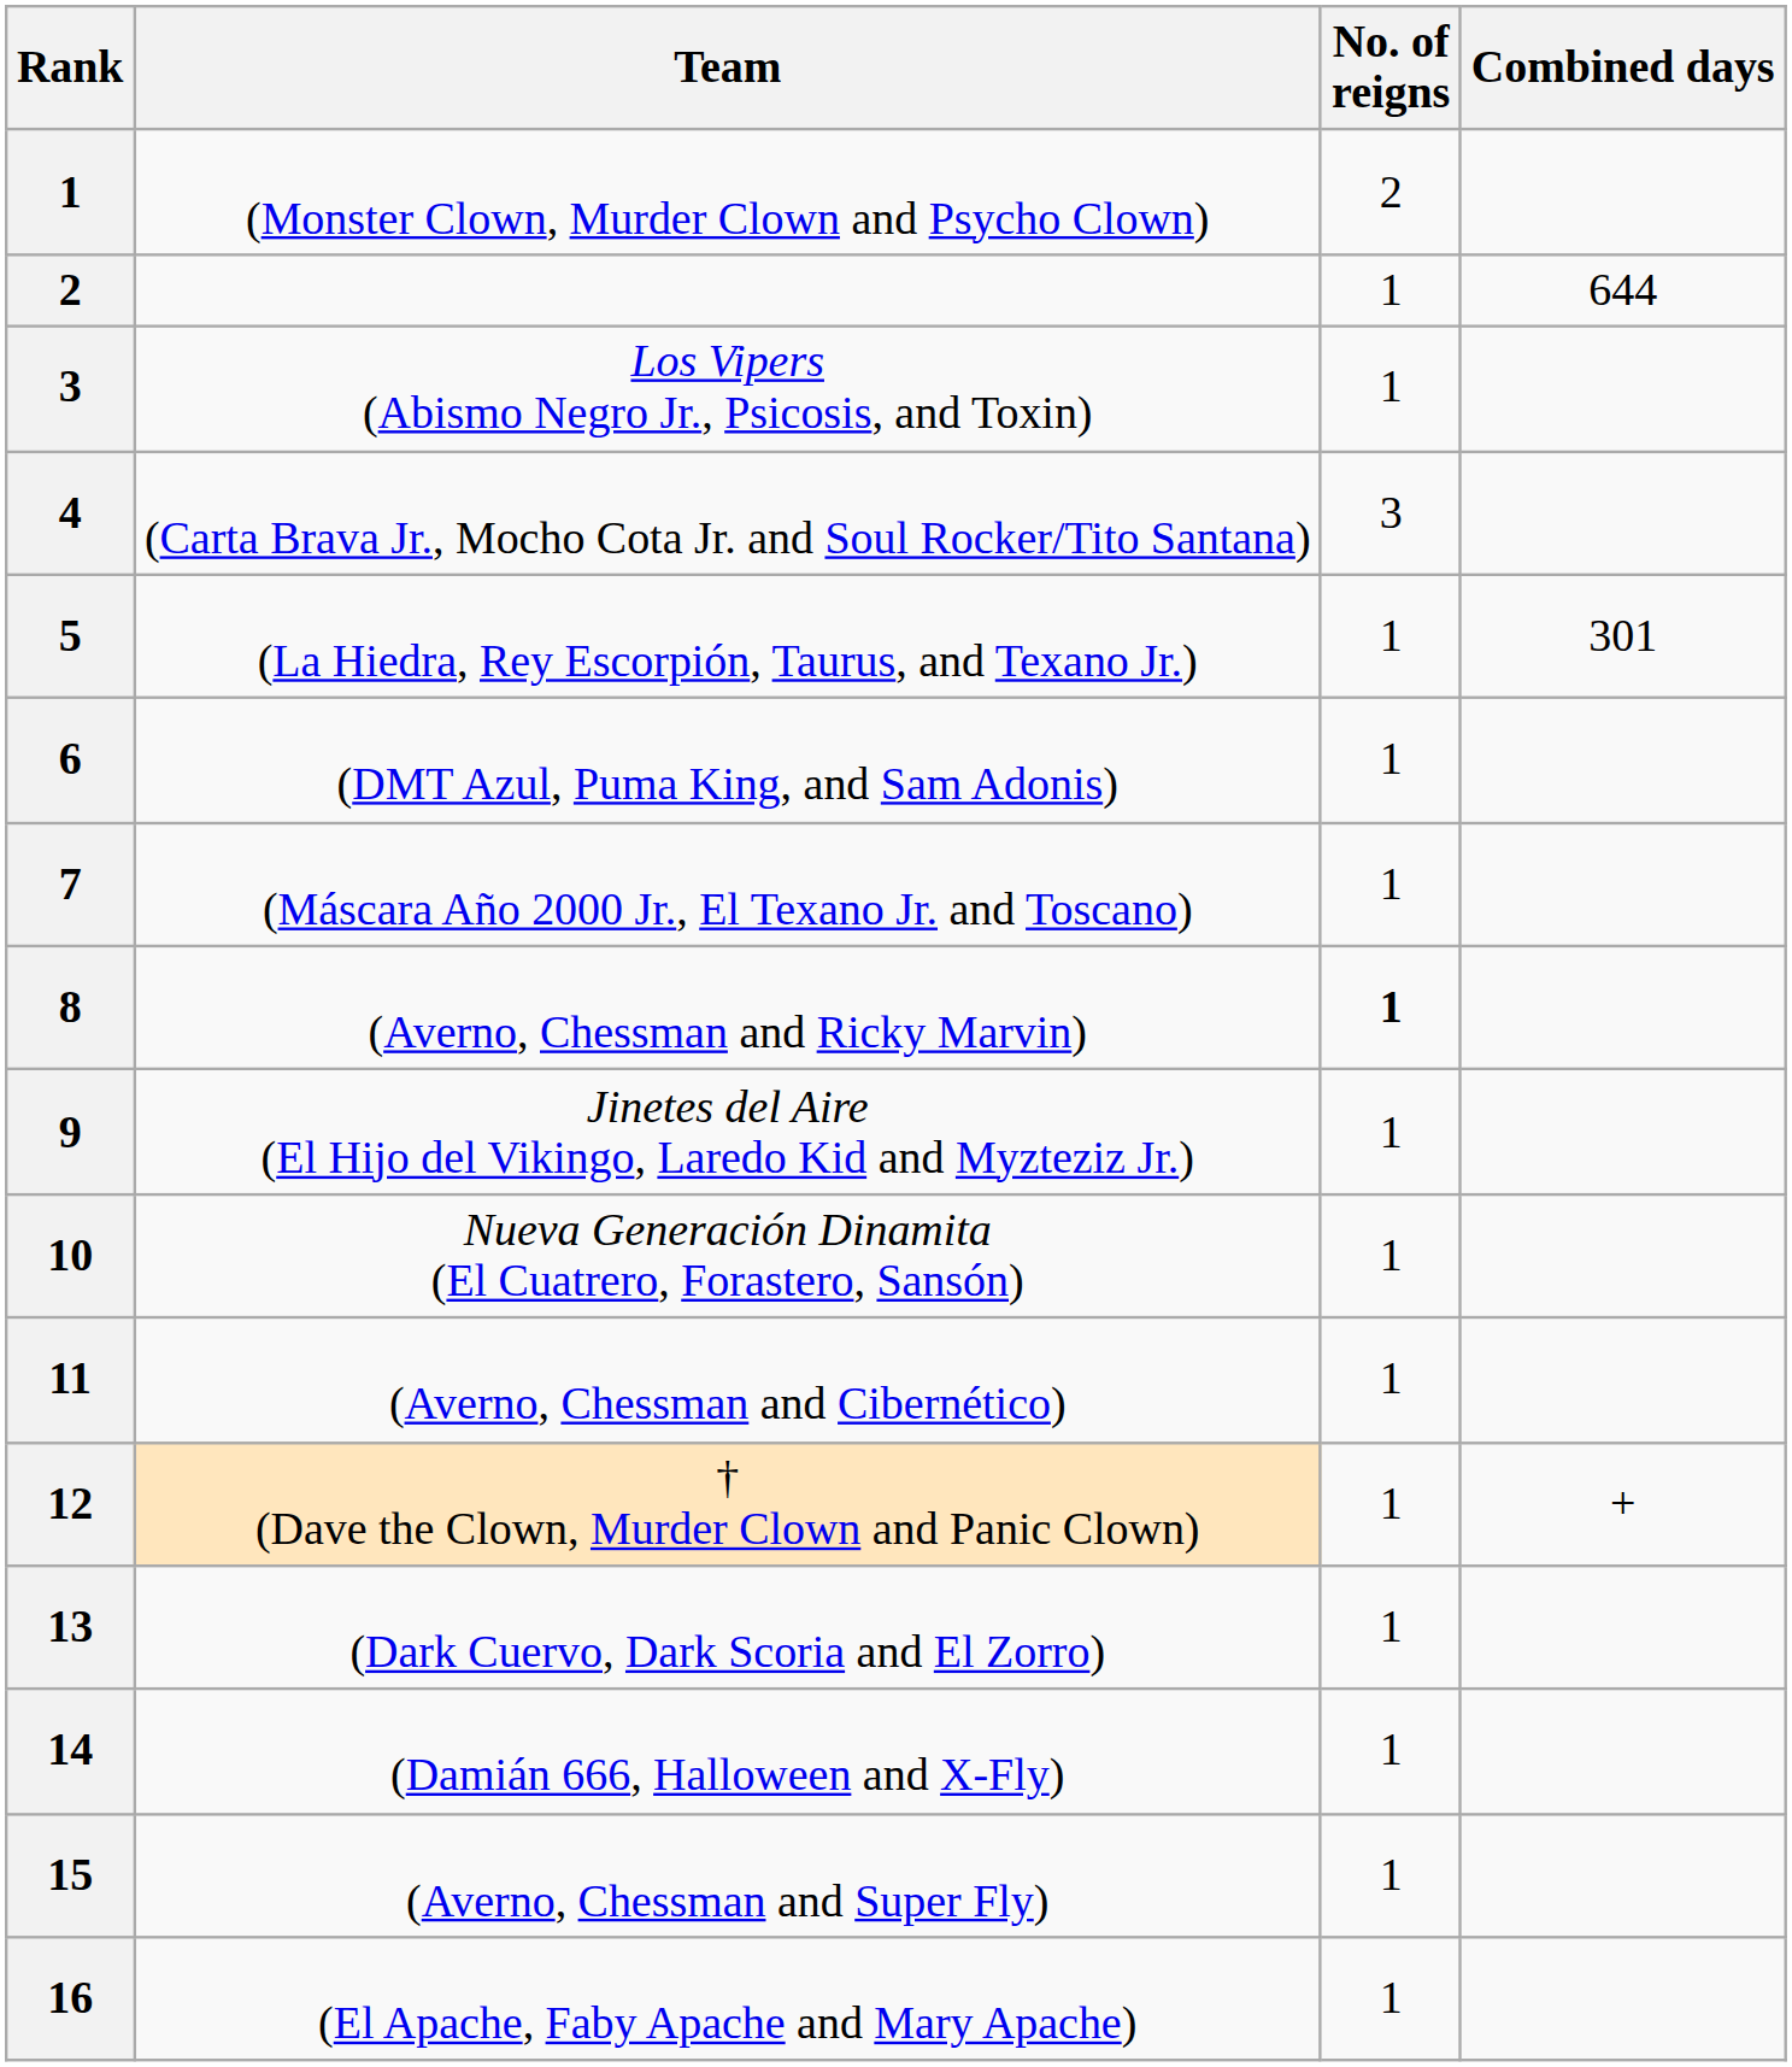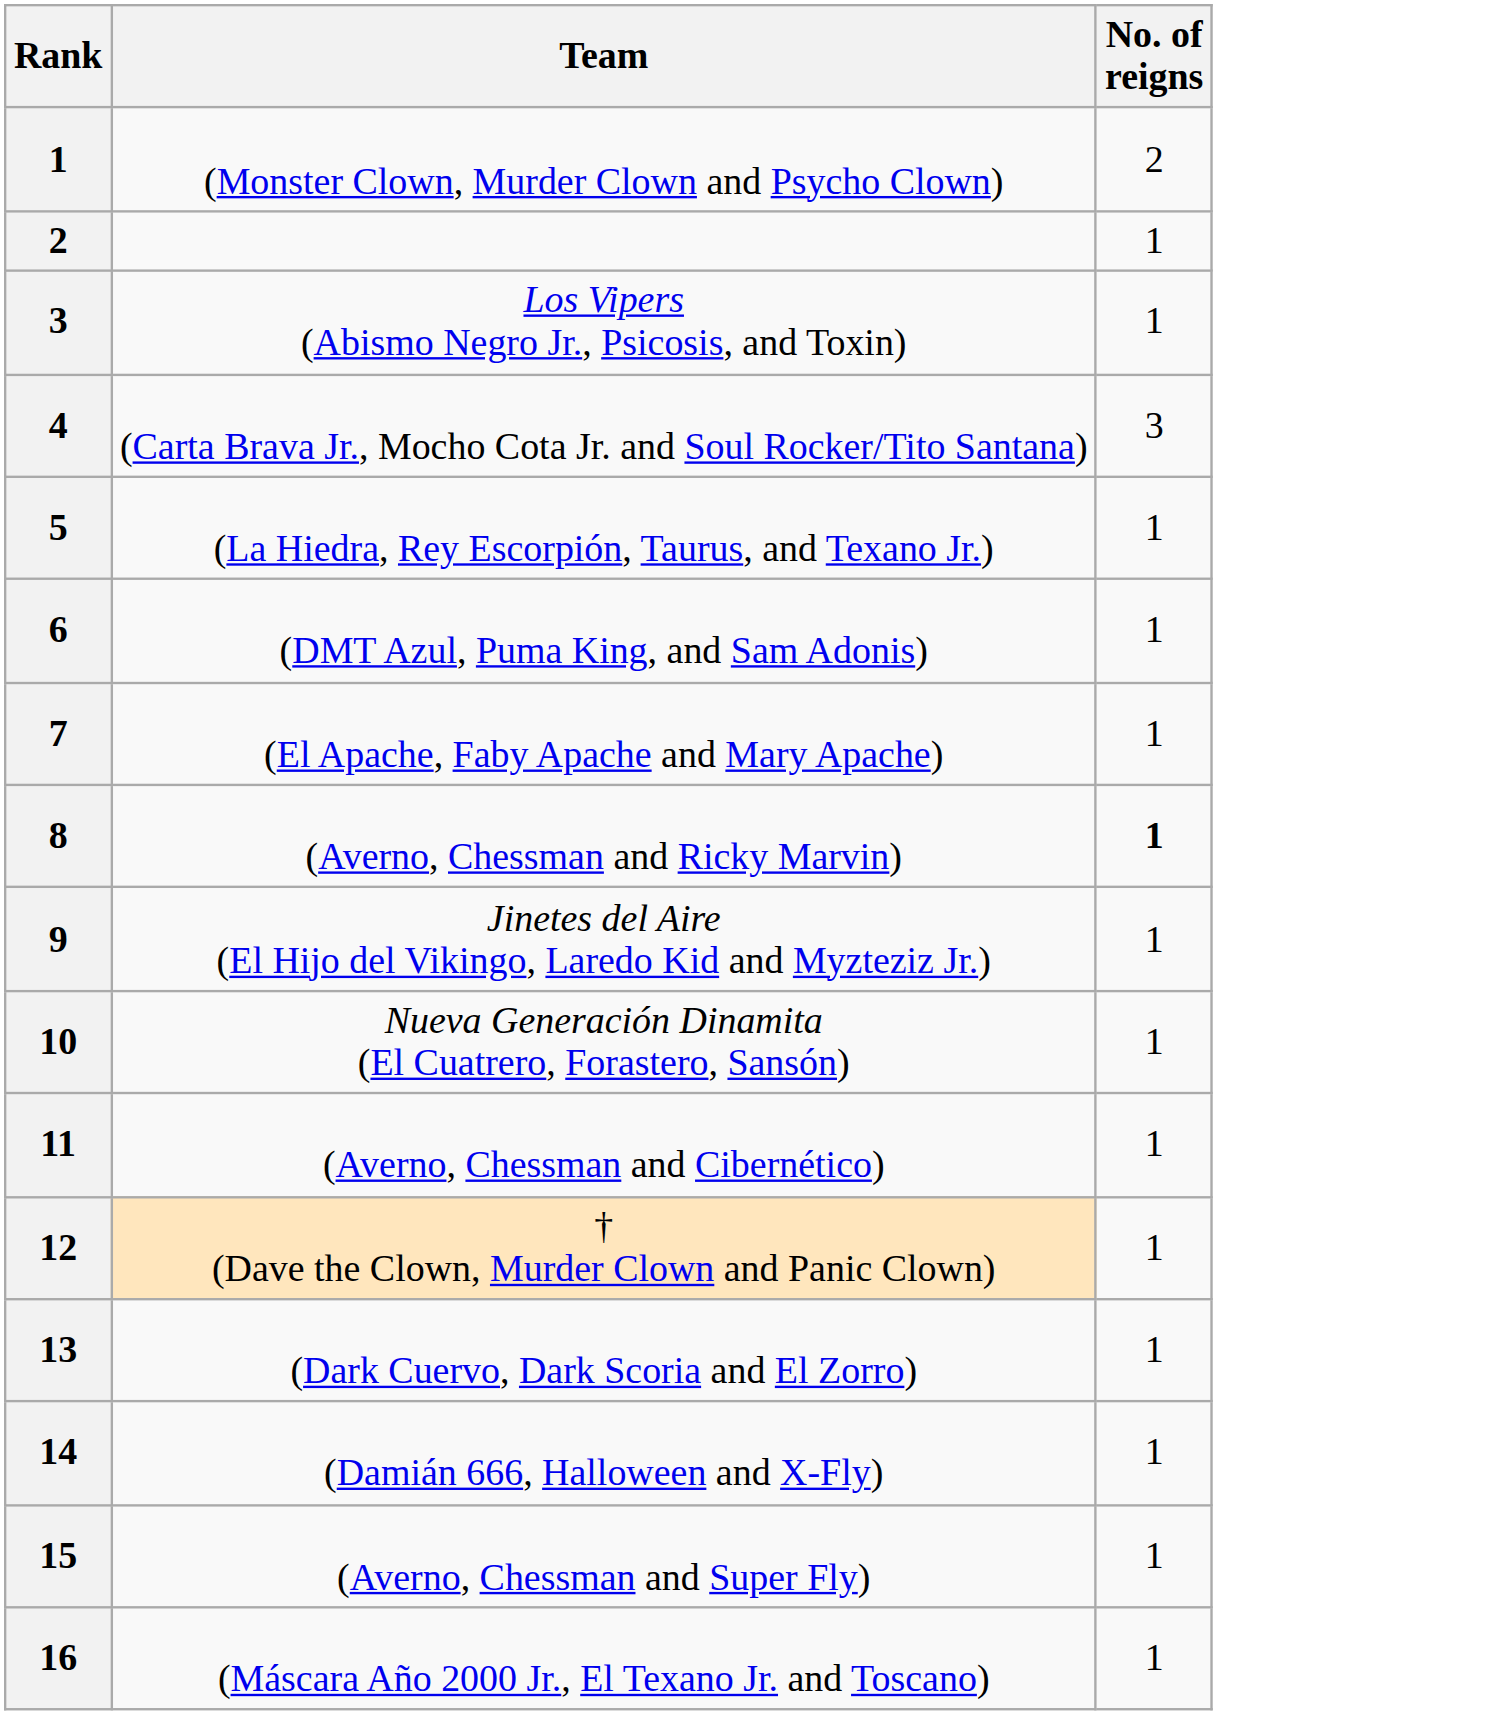- column: Combined days | 644 | 301 | +
7 | Team: (Máscara Año 2000 Jr., El Texano Jr. and Toscano) -> (El Apache, Faby Apache and Mary Apache)
16 | Team: (El Apache, Faby Apache and Mary Apache) -> (Máscara Año 2000 Jr., El Texano Jr. and Toscano)
